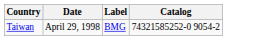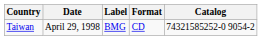+ column: Format | CD
